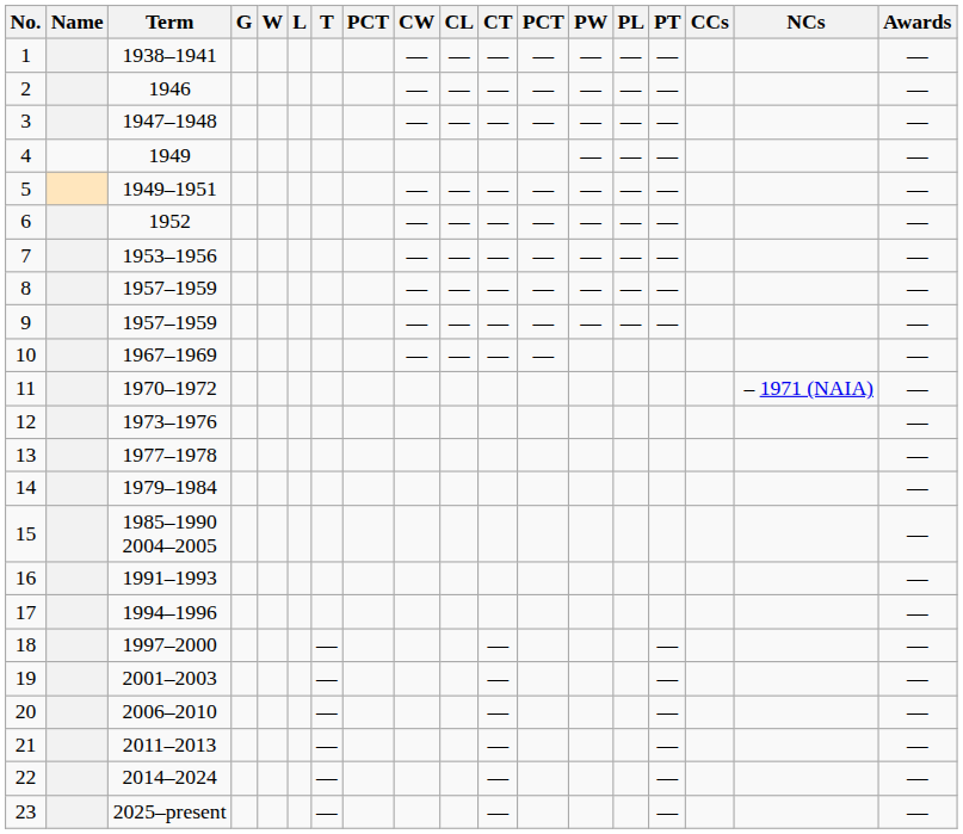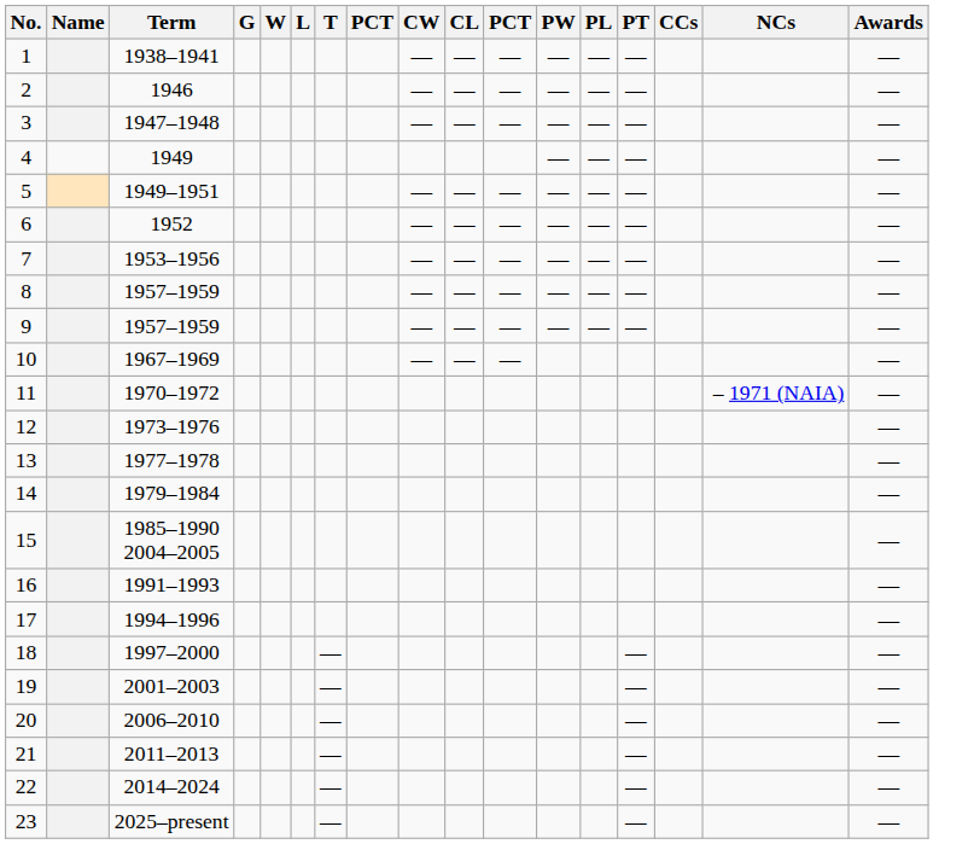- column: CT | — | — | — | — | — | — | — | — | — | — | — | — | — | — | —
